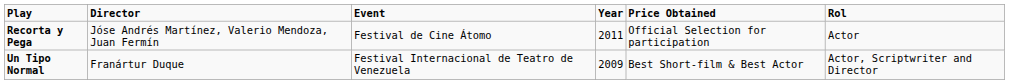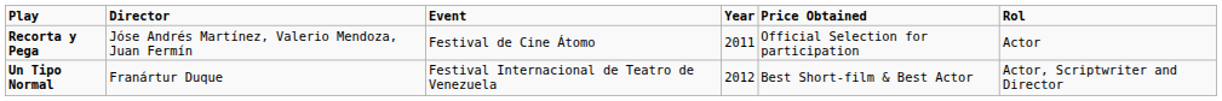Un Tipo Normal | Year: 2009 -> 2012
